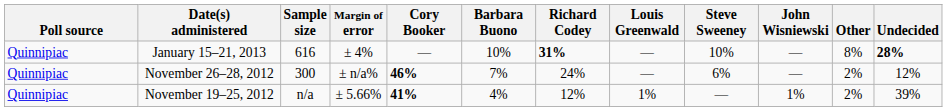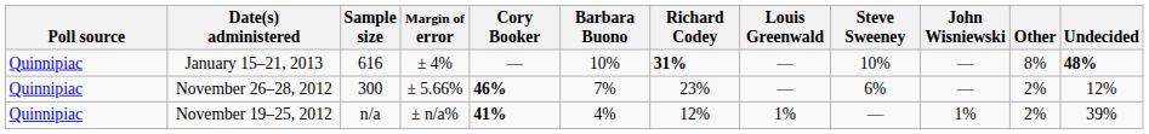January 15–21, 2013 | Undecided: 28% -> 48%
November 26–28, 2012 | Margin of error: ± n/a% -> ± 5.66%
November 26–28, 2012 | Richard Codey: 24% -> 23%
November 19–25, 2012 | Margin of error: ± 5.66% -> ± n/a%
